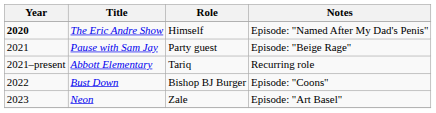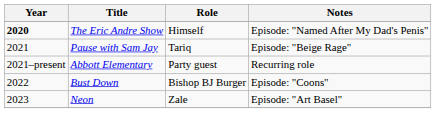Pause with Sam Jay | Role: Party guest -> Tariq
Abbott Elementary | Role: Tariq -> Party guest
